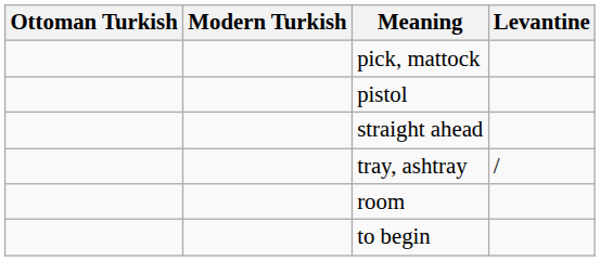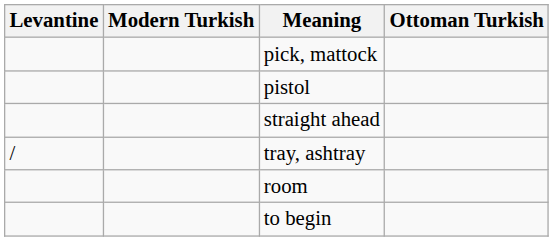columns swapped: Ottoman Turkish <-> Levantine
